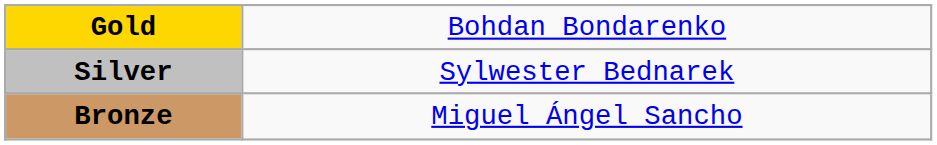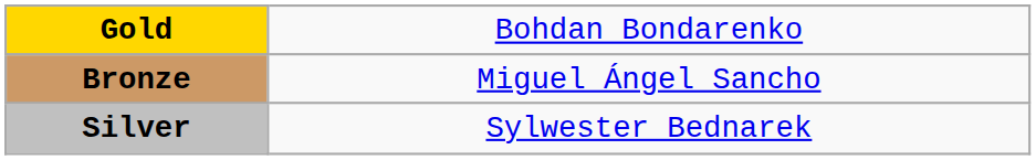rows swapped: Silver <-> Bronze
